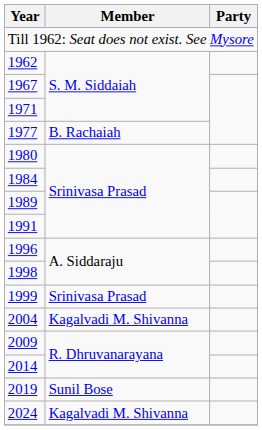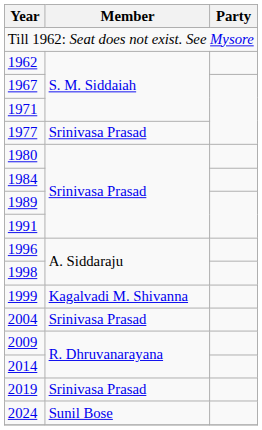1977 | Member: B. Rachaiah -> Srinivasa Prasad
1999 | Member: Srinivasa Prasad -> Kagalvadi M. Shivanna
2004 | Member: Kagalvadi M. Shivanna -> Srinivasa Prasad
2019 | Member: Sunil Bose -> Srinivasa Prasad
2024 | Member: Kagalvadi M. Shivanna -> Sunil Bose
